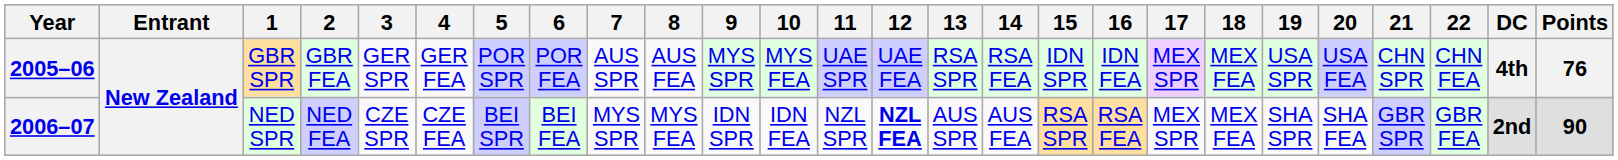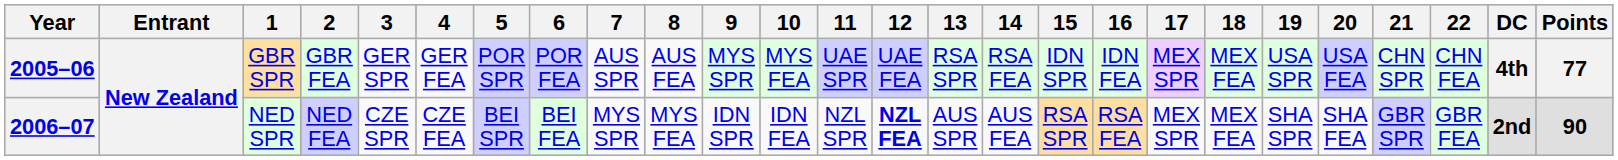2005–06 | Points: 76 -> 77
